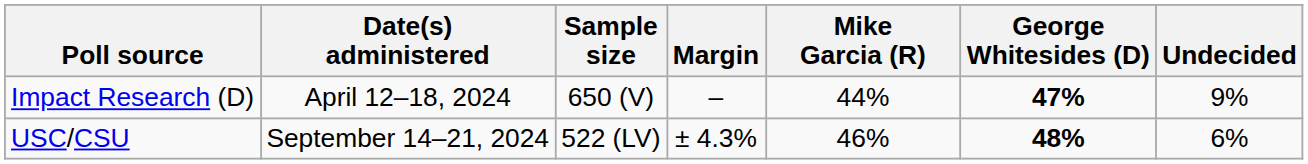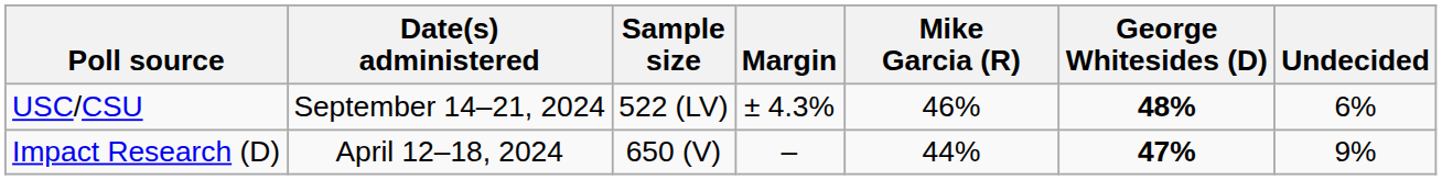rows swapped: USC/CSU <-> Impact Research (D)
